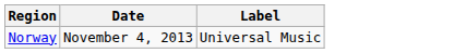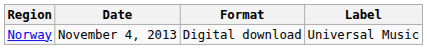+ column: Format | Digital download
